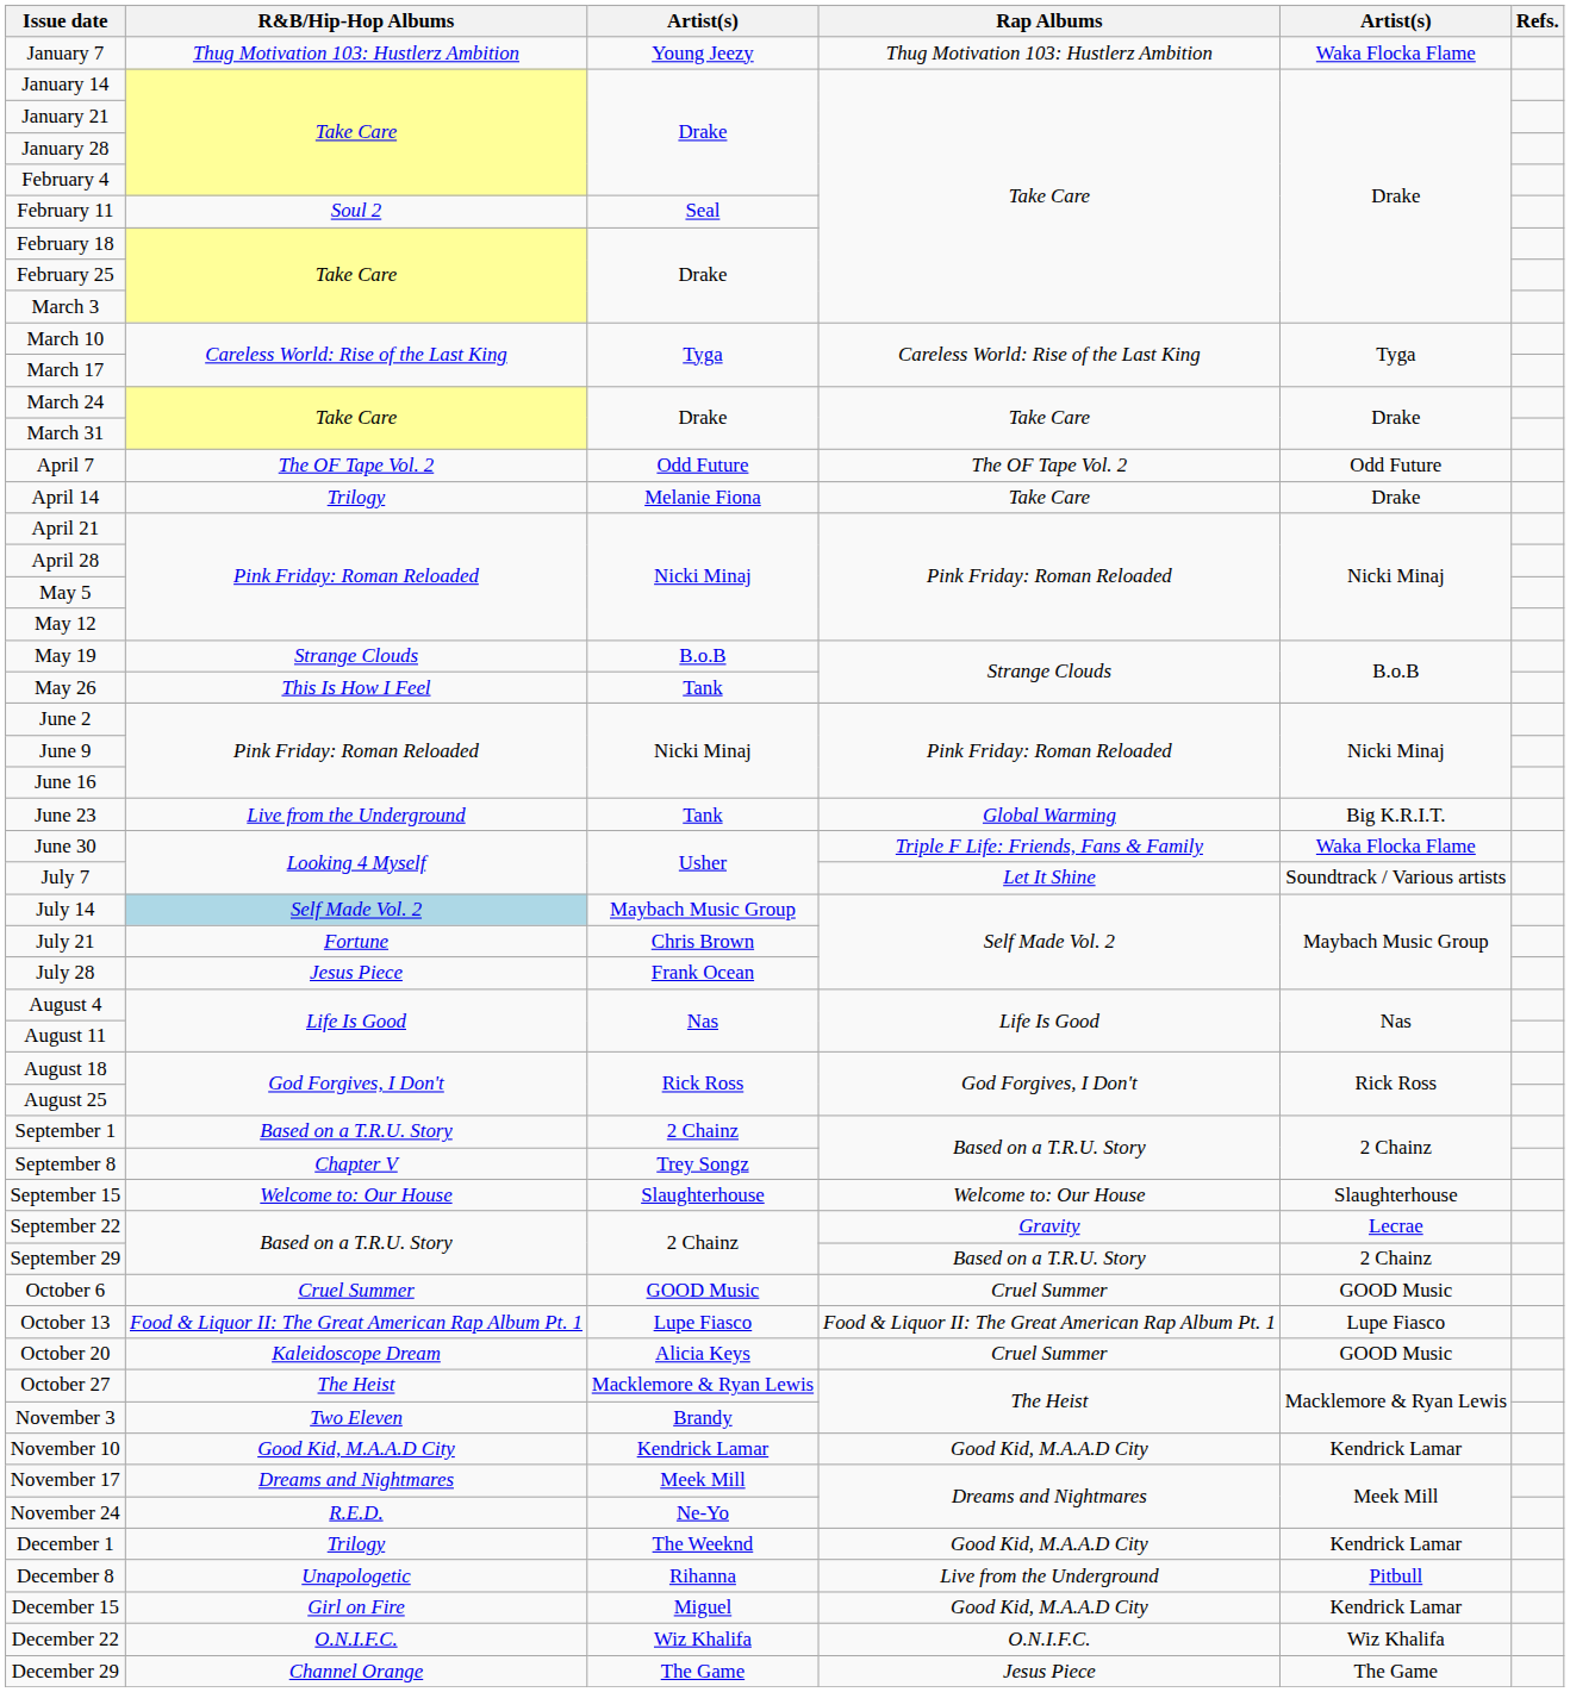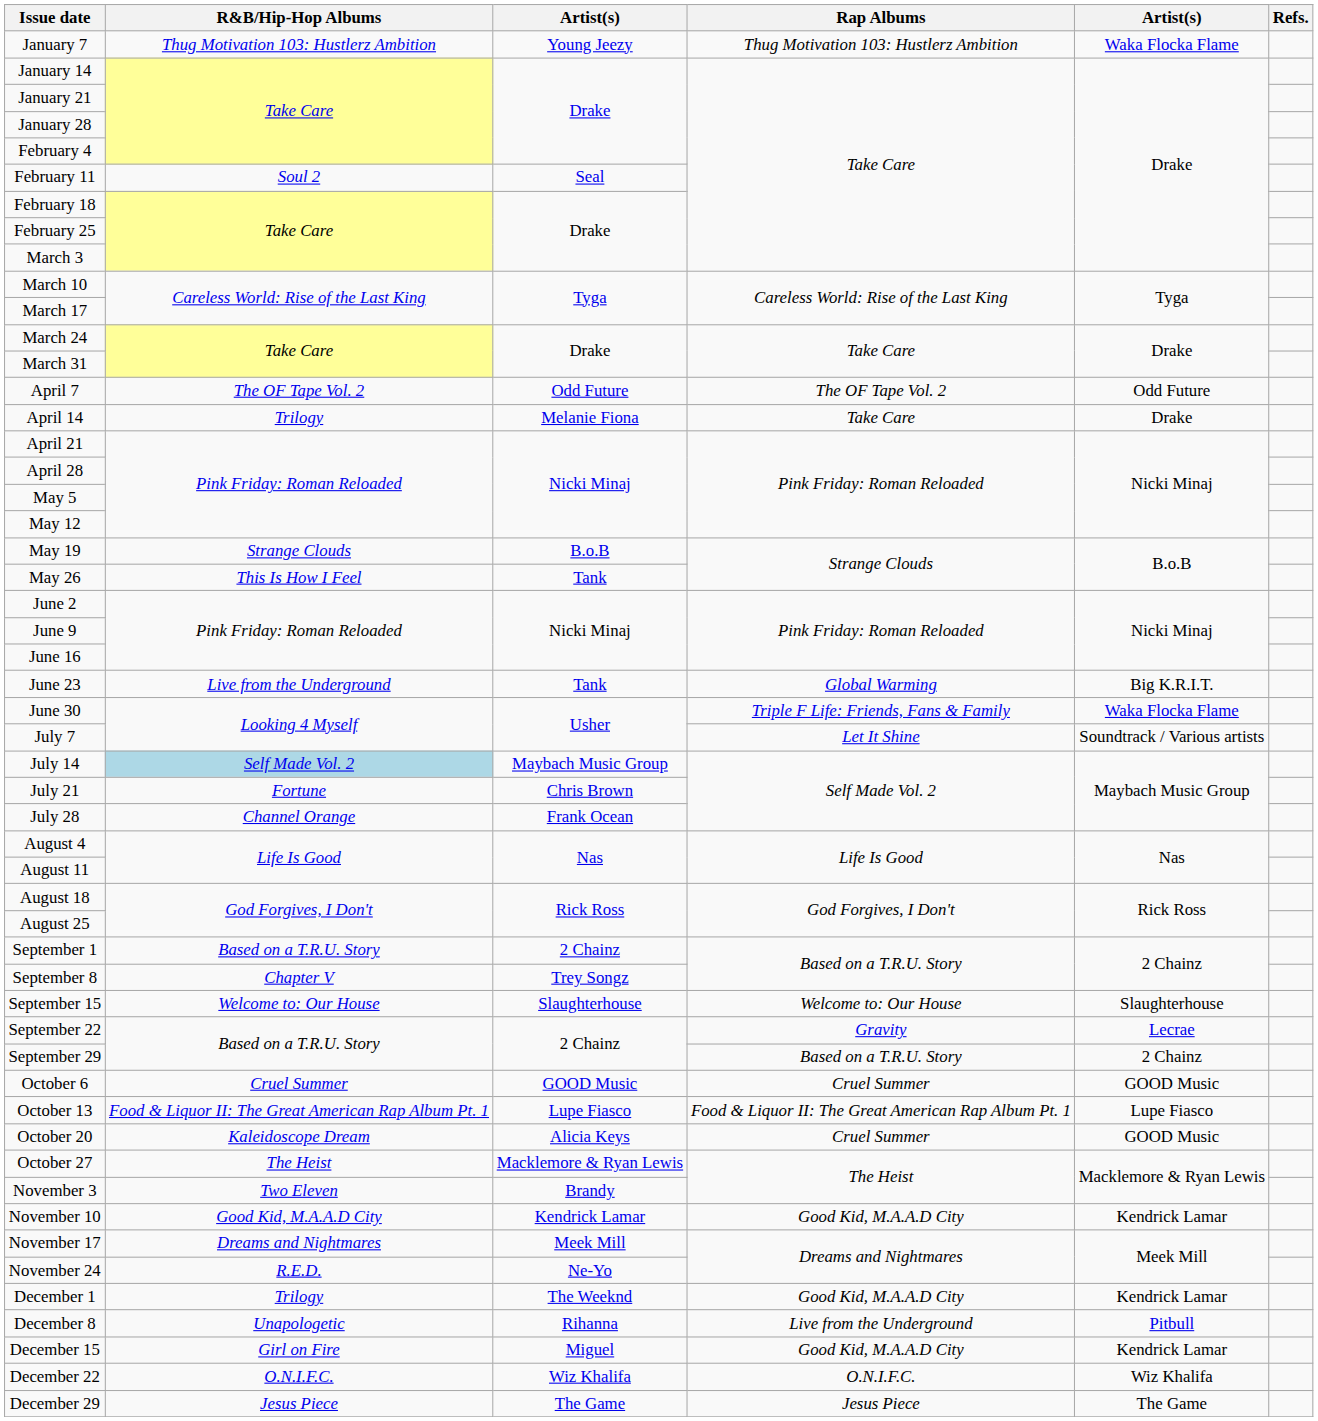July 28 | R&B/Hip-Hop Albums: Jesus Piece -> Channel Orange
December 29 | R&B/Hip-Hop Albums: Channel Orange -> Jesus Piece
